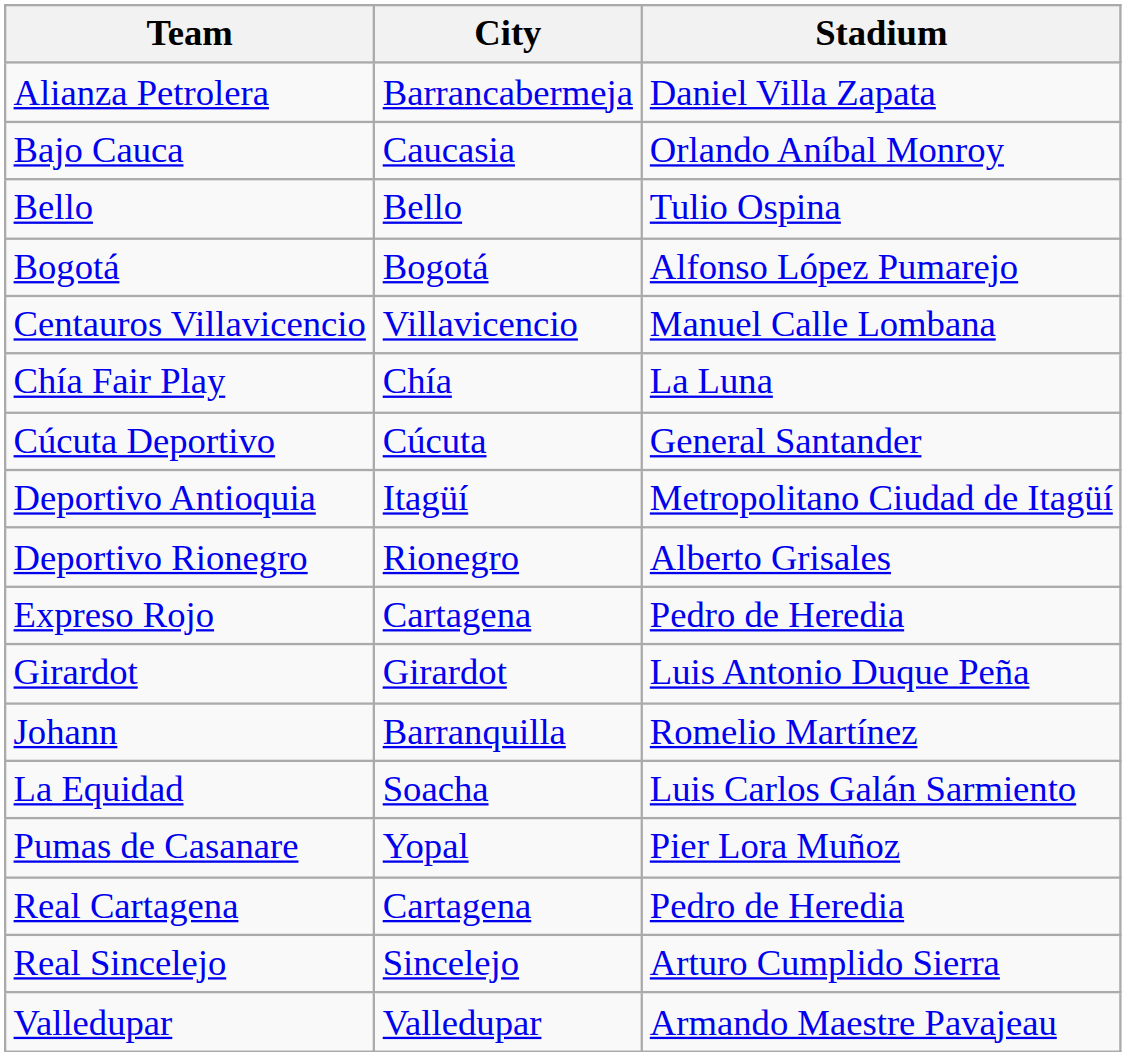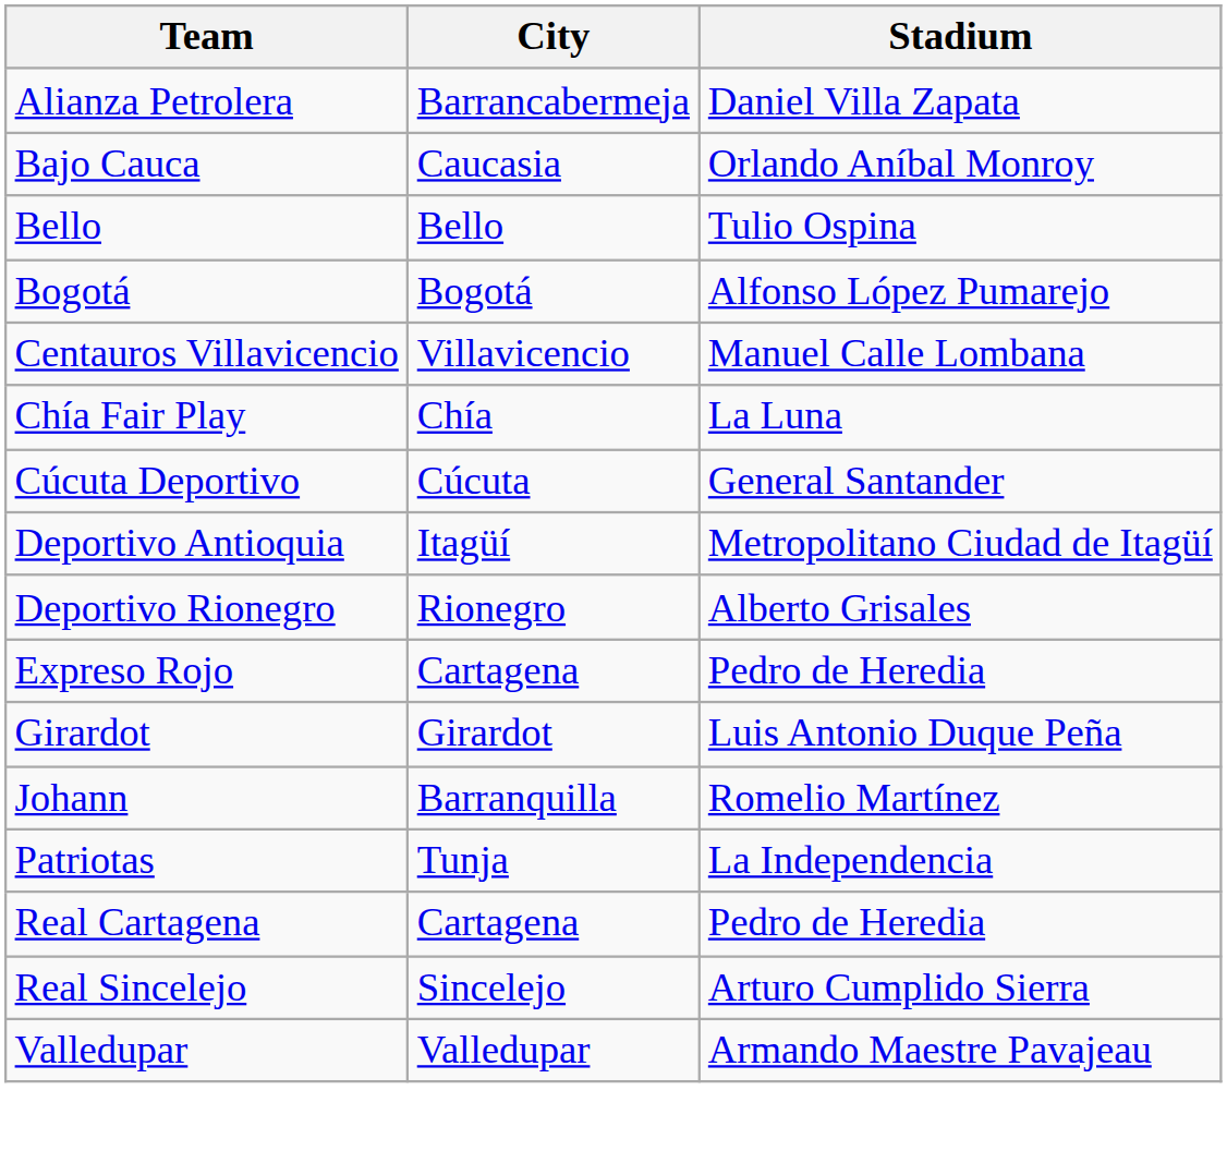- row: La Equidad | Soacha | Luis Carlos Galán Sarmiento
+ row: Patriotas | Tunja | La Independencia
- row: Pumas de Casanare | Yopal | Pier Lora Muñoz
